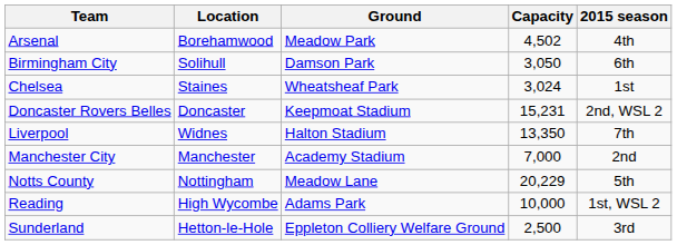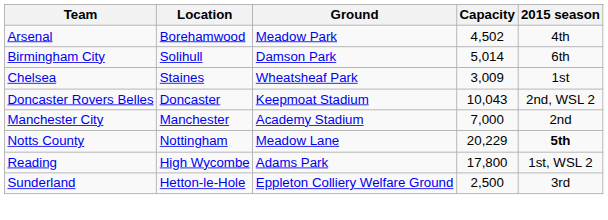Birmingham City | Capacity: 3,050 -> 5,014
Chelsea | Capacity: 3,024 -> 3,009
Doncaster Rovers Belles | Capacity: 15,231 -> 10,043
- row: Liverpool | Widnes | Halton Stadium | 13,350 | 7th
Notts County | 2015 season: normal -> bold
Reading | Capacity: 10,000 -> 17,800
